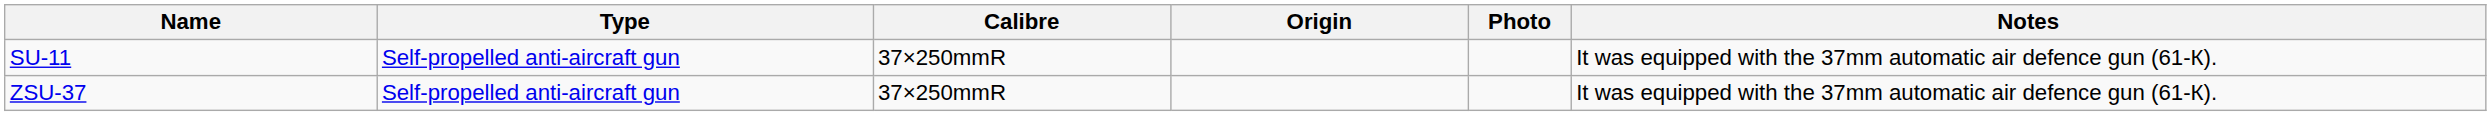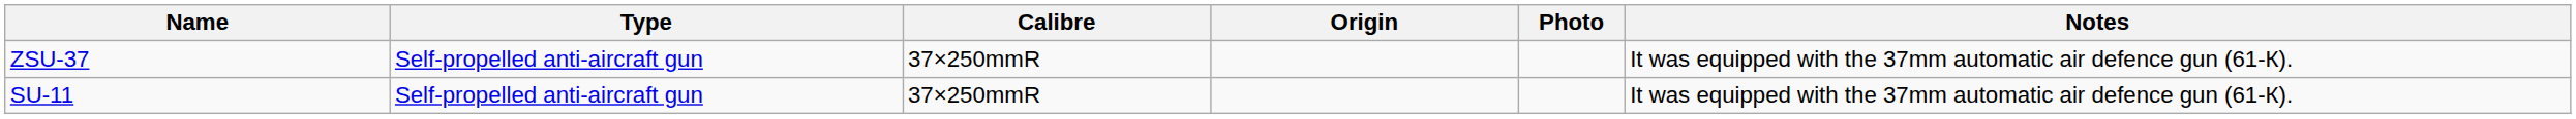rows swapped: SU-11 <-> ZSU-37
